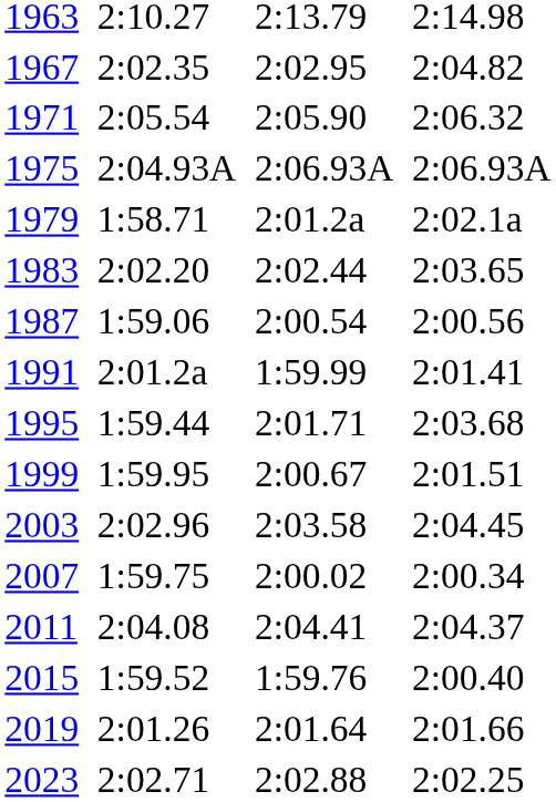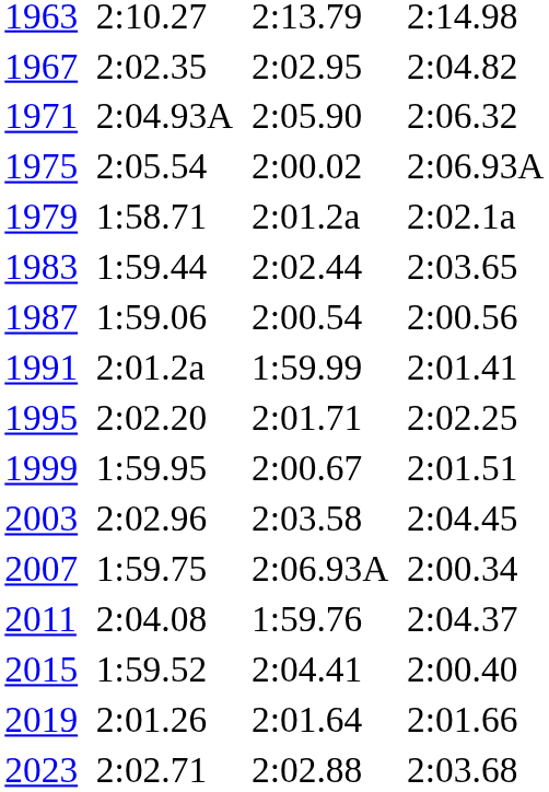1971 | column 3: 2:05.54 -> 2:04.93A
1975 | column 3: 2:04.93A -> 2:05.54
1975 | column 5: 2:06.93A -> 2:00.02
1983 | column 3: 2:02.20 -> 1:59.44
1995 | column 3: 1:59.44 -> 2:02.20
1995 | column 7: 2:03.68 -> 2:02.25
2007 | column 5: 2:00.02 -> 2:06.93A
2011 | column 5: 2:04.41 -> 1:59.76
2015 | column 5: 1:59.76 -> 2:04.41
2023 | column 7: 2:02.25 -> 2:03.68
